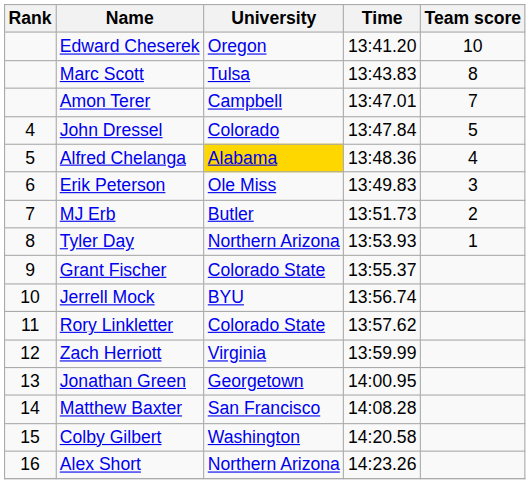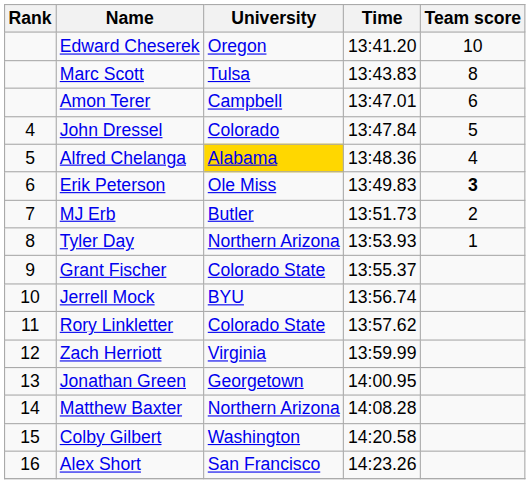Amon Terer | Team score: 7 -> 6
Erik Peterson | Team score: normal -> bold
Matthew Baxter | University: San Francisco -> Northern Arizona
Alex Short | University: Northern Arizona -> San Francisco
